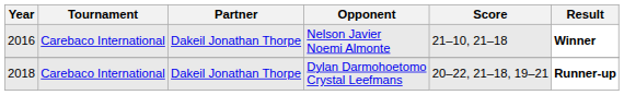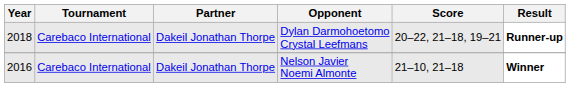rows swapped: Dylan Darmohoetomo Crystal Leefmans <-> Nelson Javier Noemi Almonte
